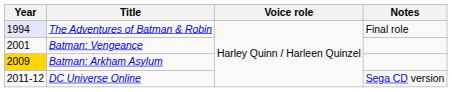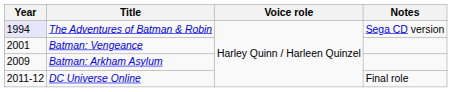The Adventures of Batman & Robin | Notes: Final role -> Sega CD version
Batman: Arkham Asylum | Year: gold background -> no background
DC Universe Online | Notes: Sega CD version -> Final role
